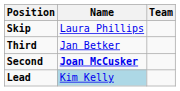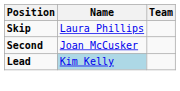- row: Third | Jan Betker
Second | Name: bold -> normal
